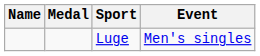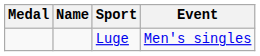columns swapped: Medal <-> Name
